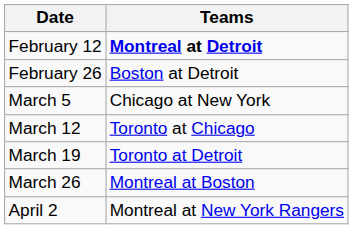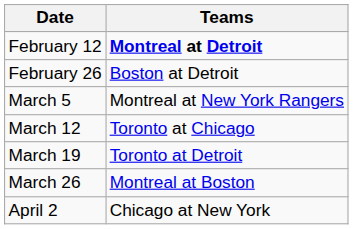March 5 | Teams: Chicago at New York -> Montreal at New York Rangers
April 2 | Teams: Montreal at New York Rangers -> Chicago at New York
